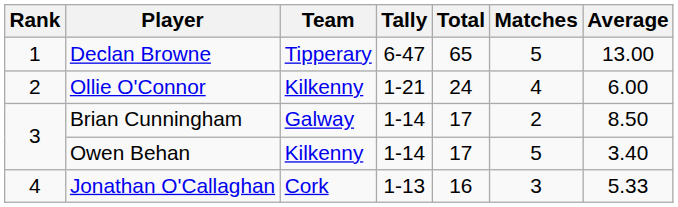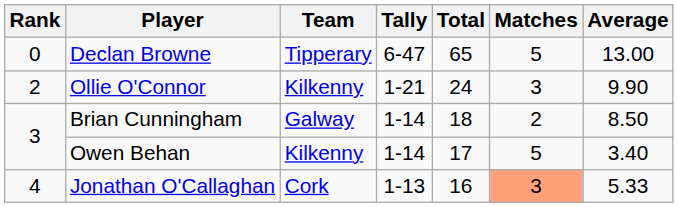Declan Browne | Rank: 1 -> 0
Ollie O'Connor | Matches: 4 -> 3
Ollie O'Connor | Average: 6.00 -> 9.90
Brian Cunningham | Total: 17 -> 18
Jonathan O'Callaghan | Matches: no background -> lightsalmon background
